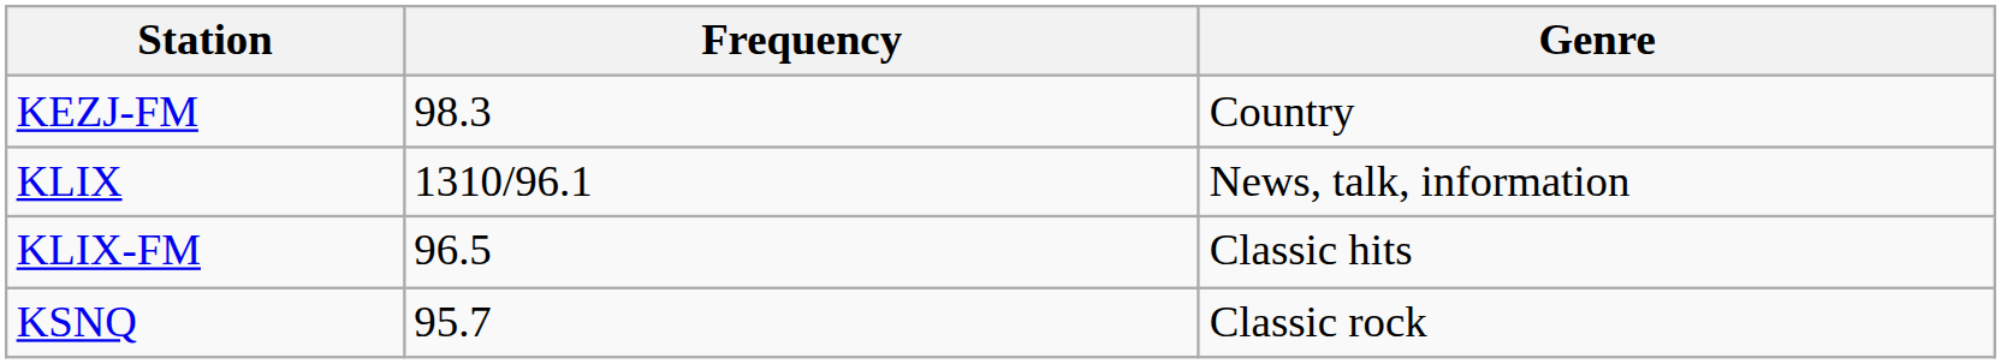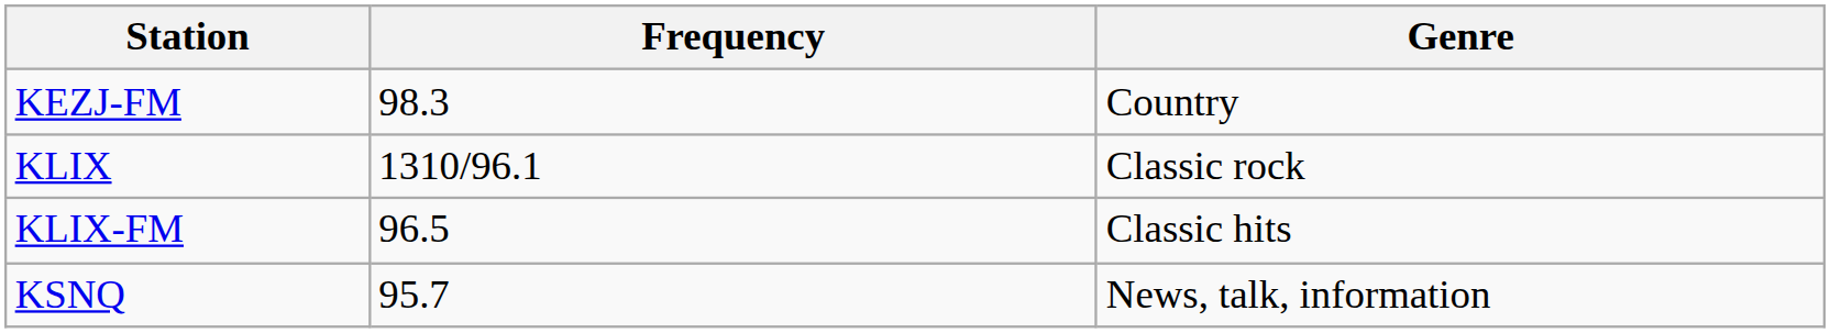KLIX | Genre: News, talk, information -> Classic rock
KSNQ | Genre: Classic rock -> News, talk, information
